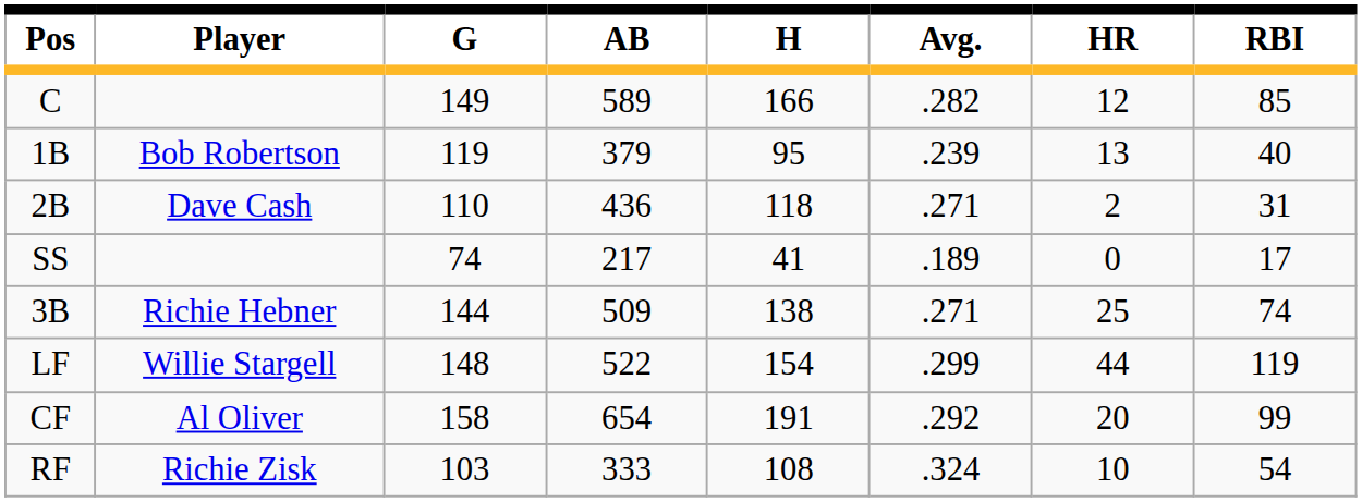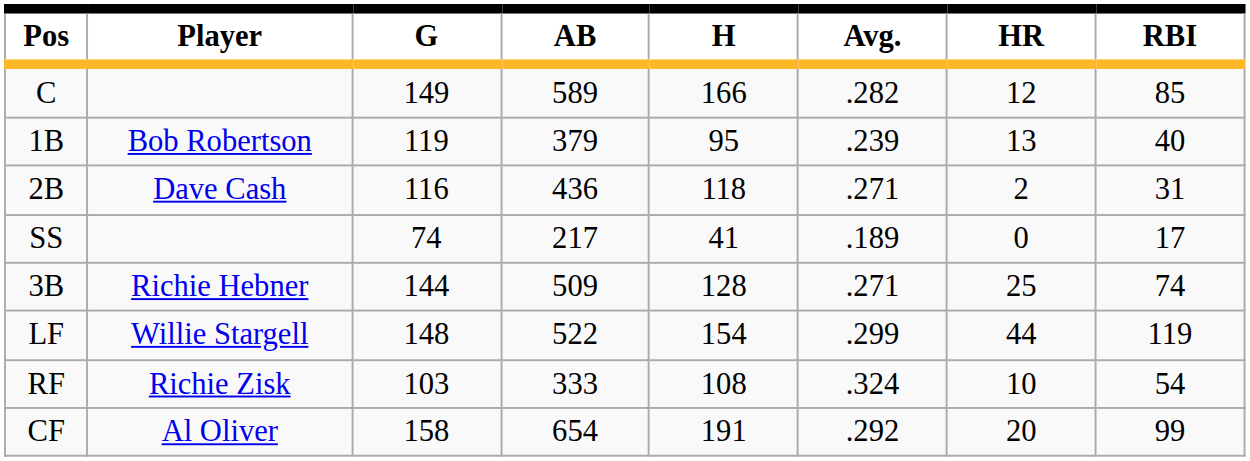2B | G: 110 -> 116
3B | H: 138 -> 128
rows swapped: CF <-> RF
